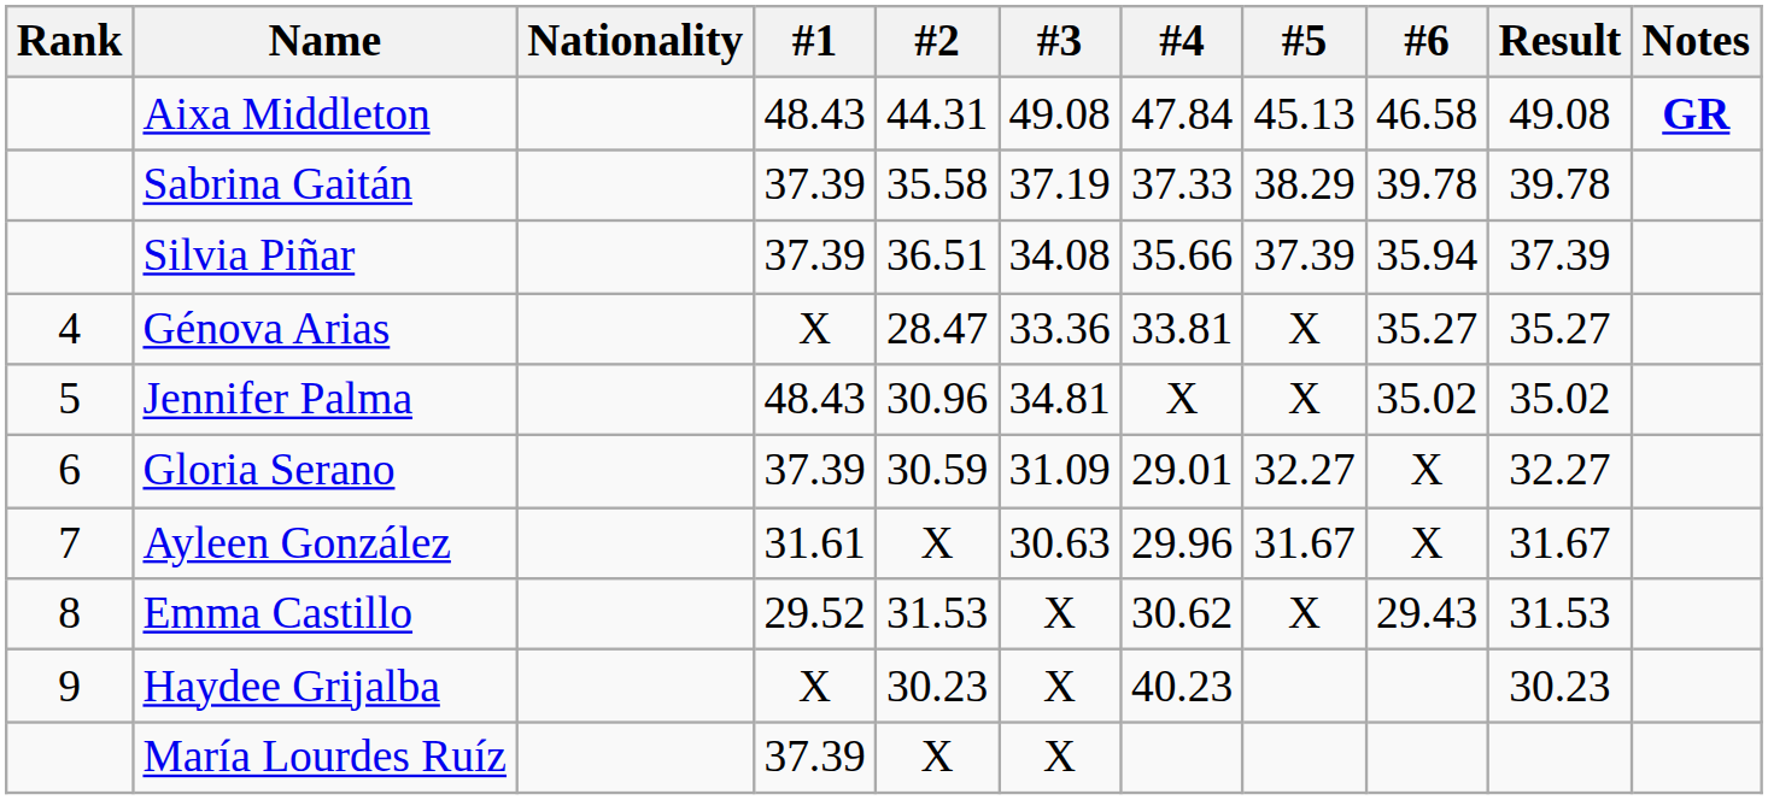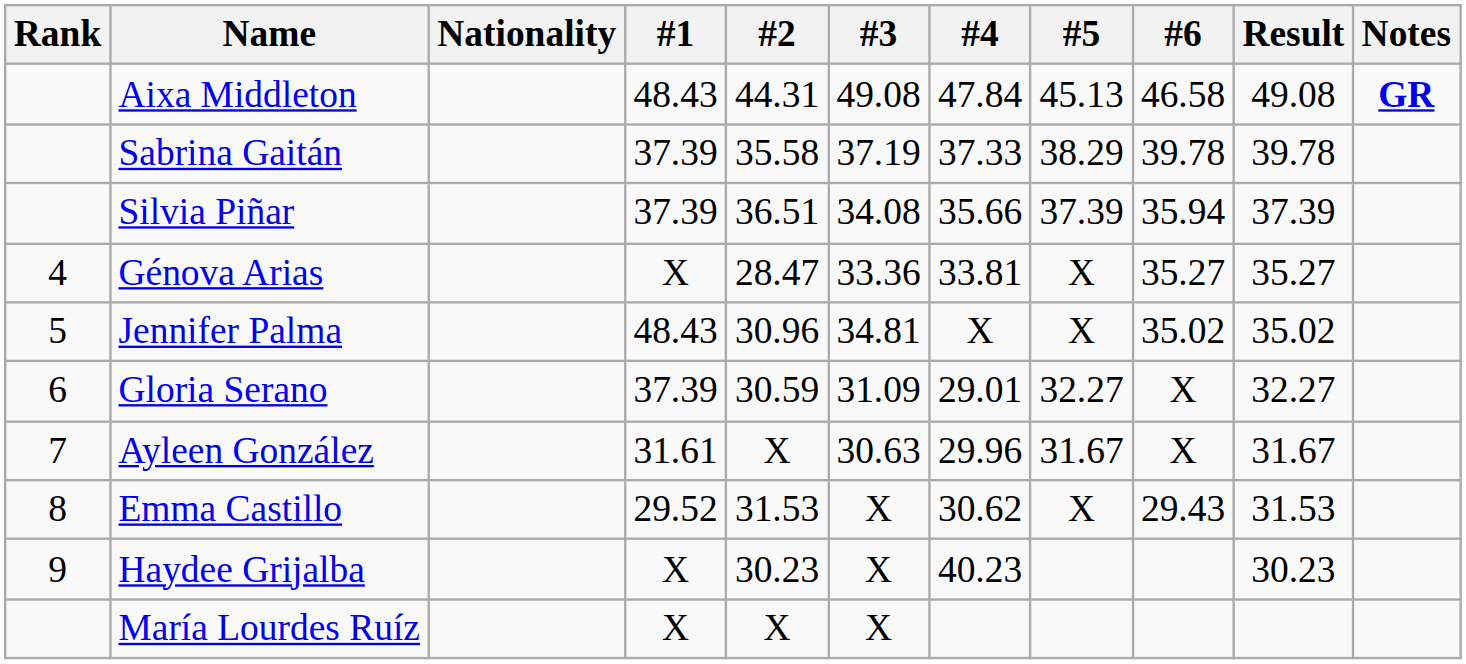María Lourdes Ruíz | #1: 37.39 -> X
